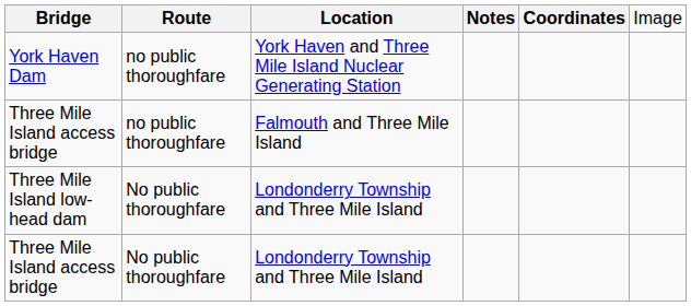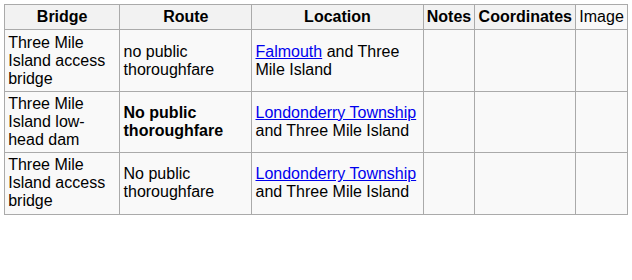- row: York Haven Dam | no public thoroughfare | York Haven and Three Mile Island Nuclear Generating Station
Three Mile Island low-head dam | column 2: normal -> bold
